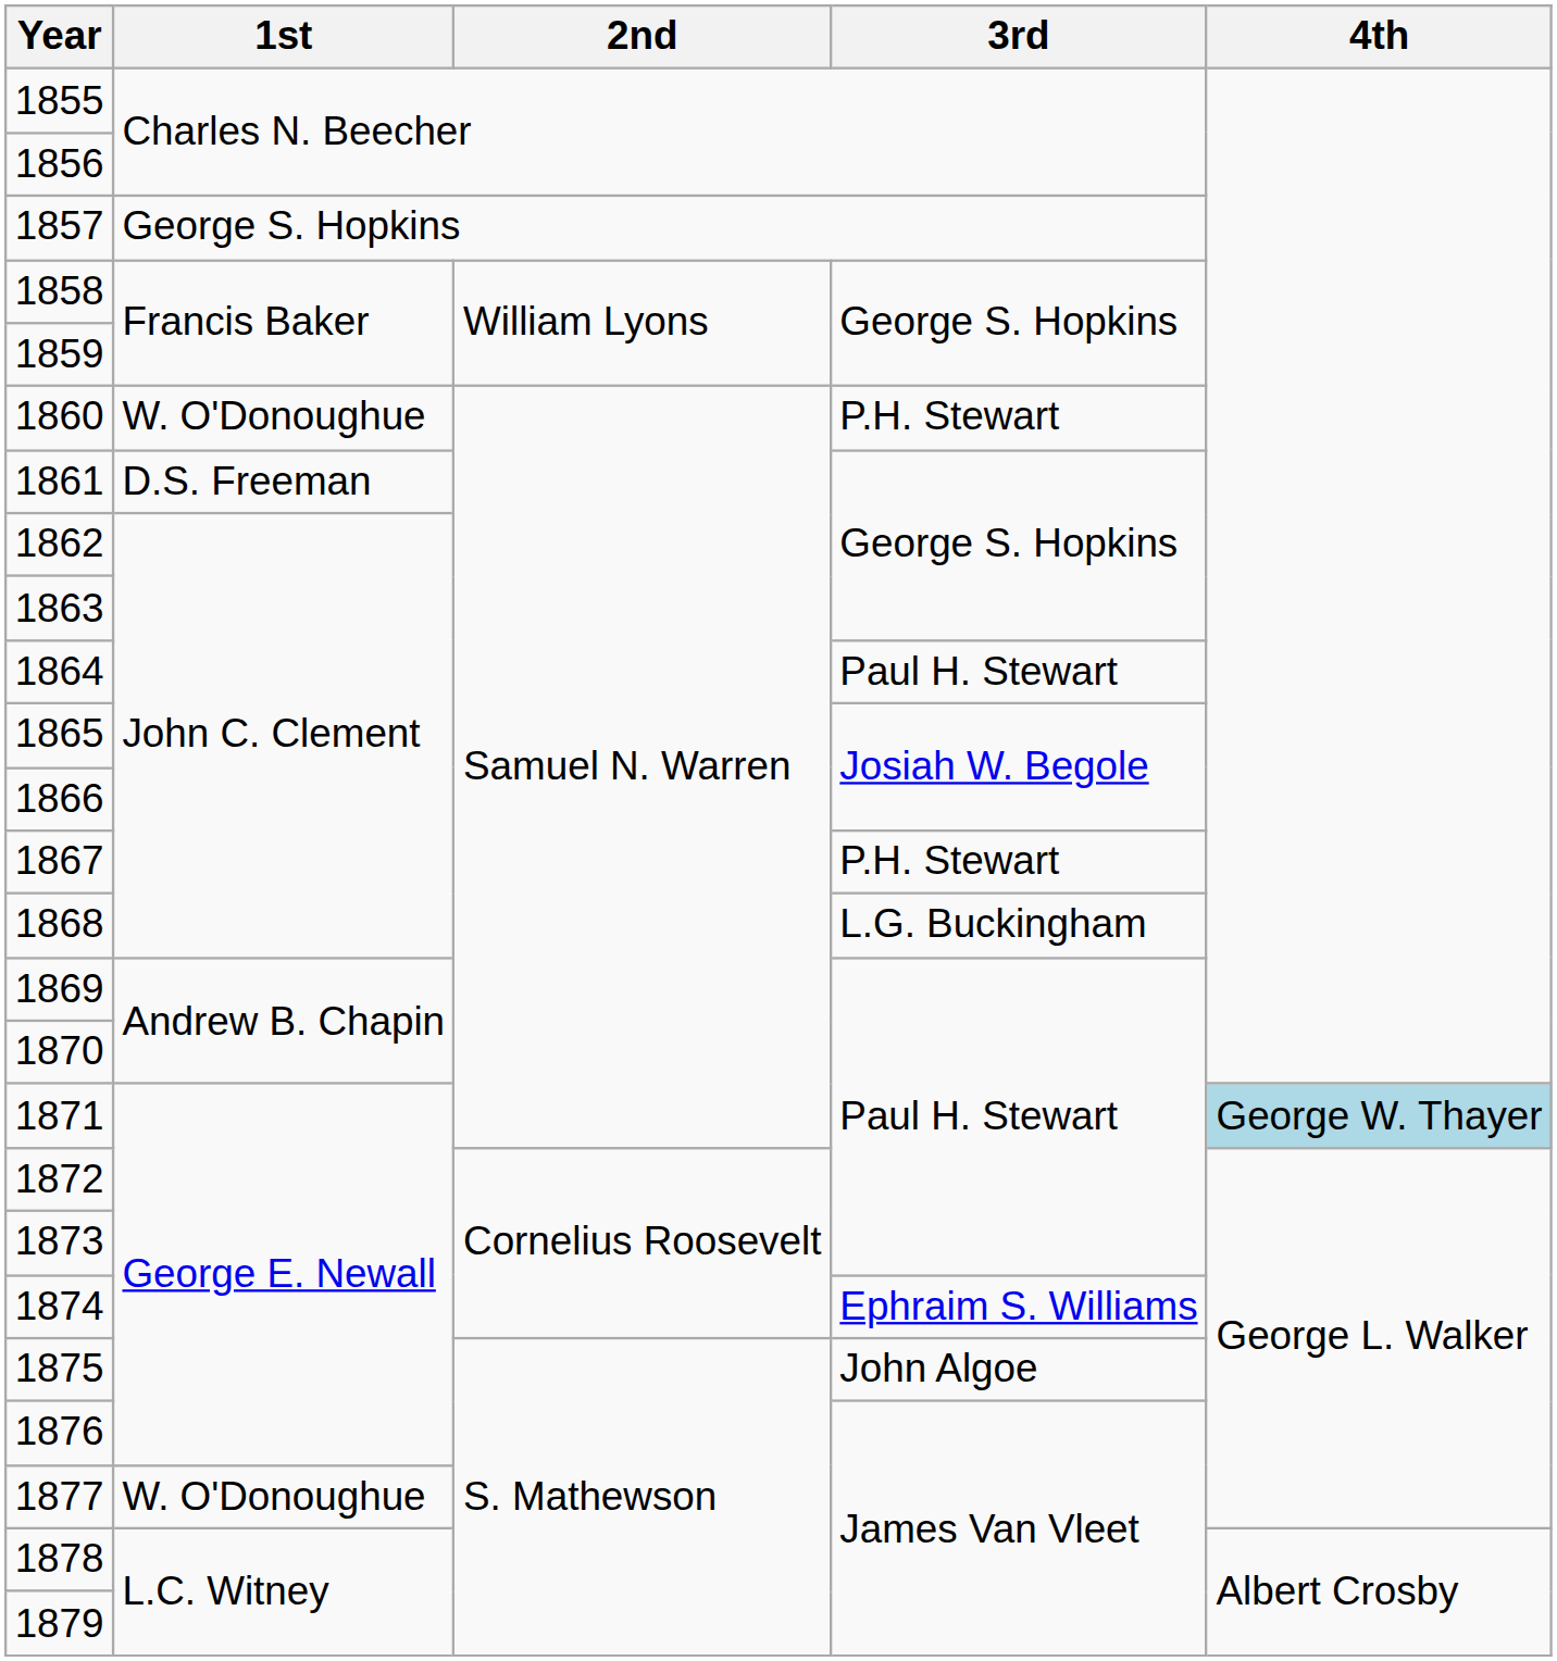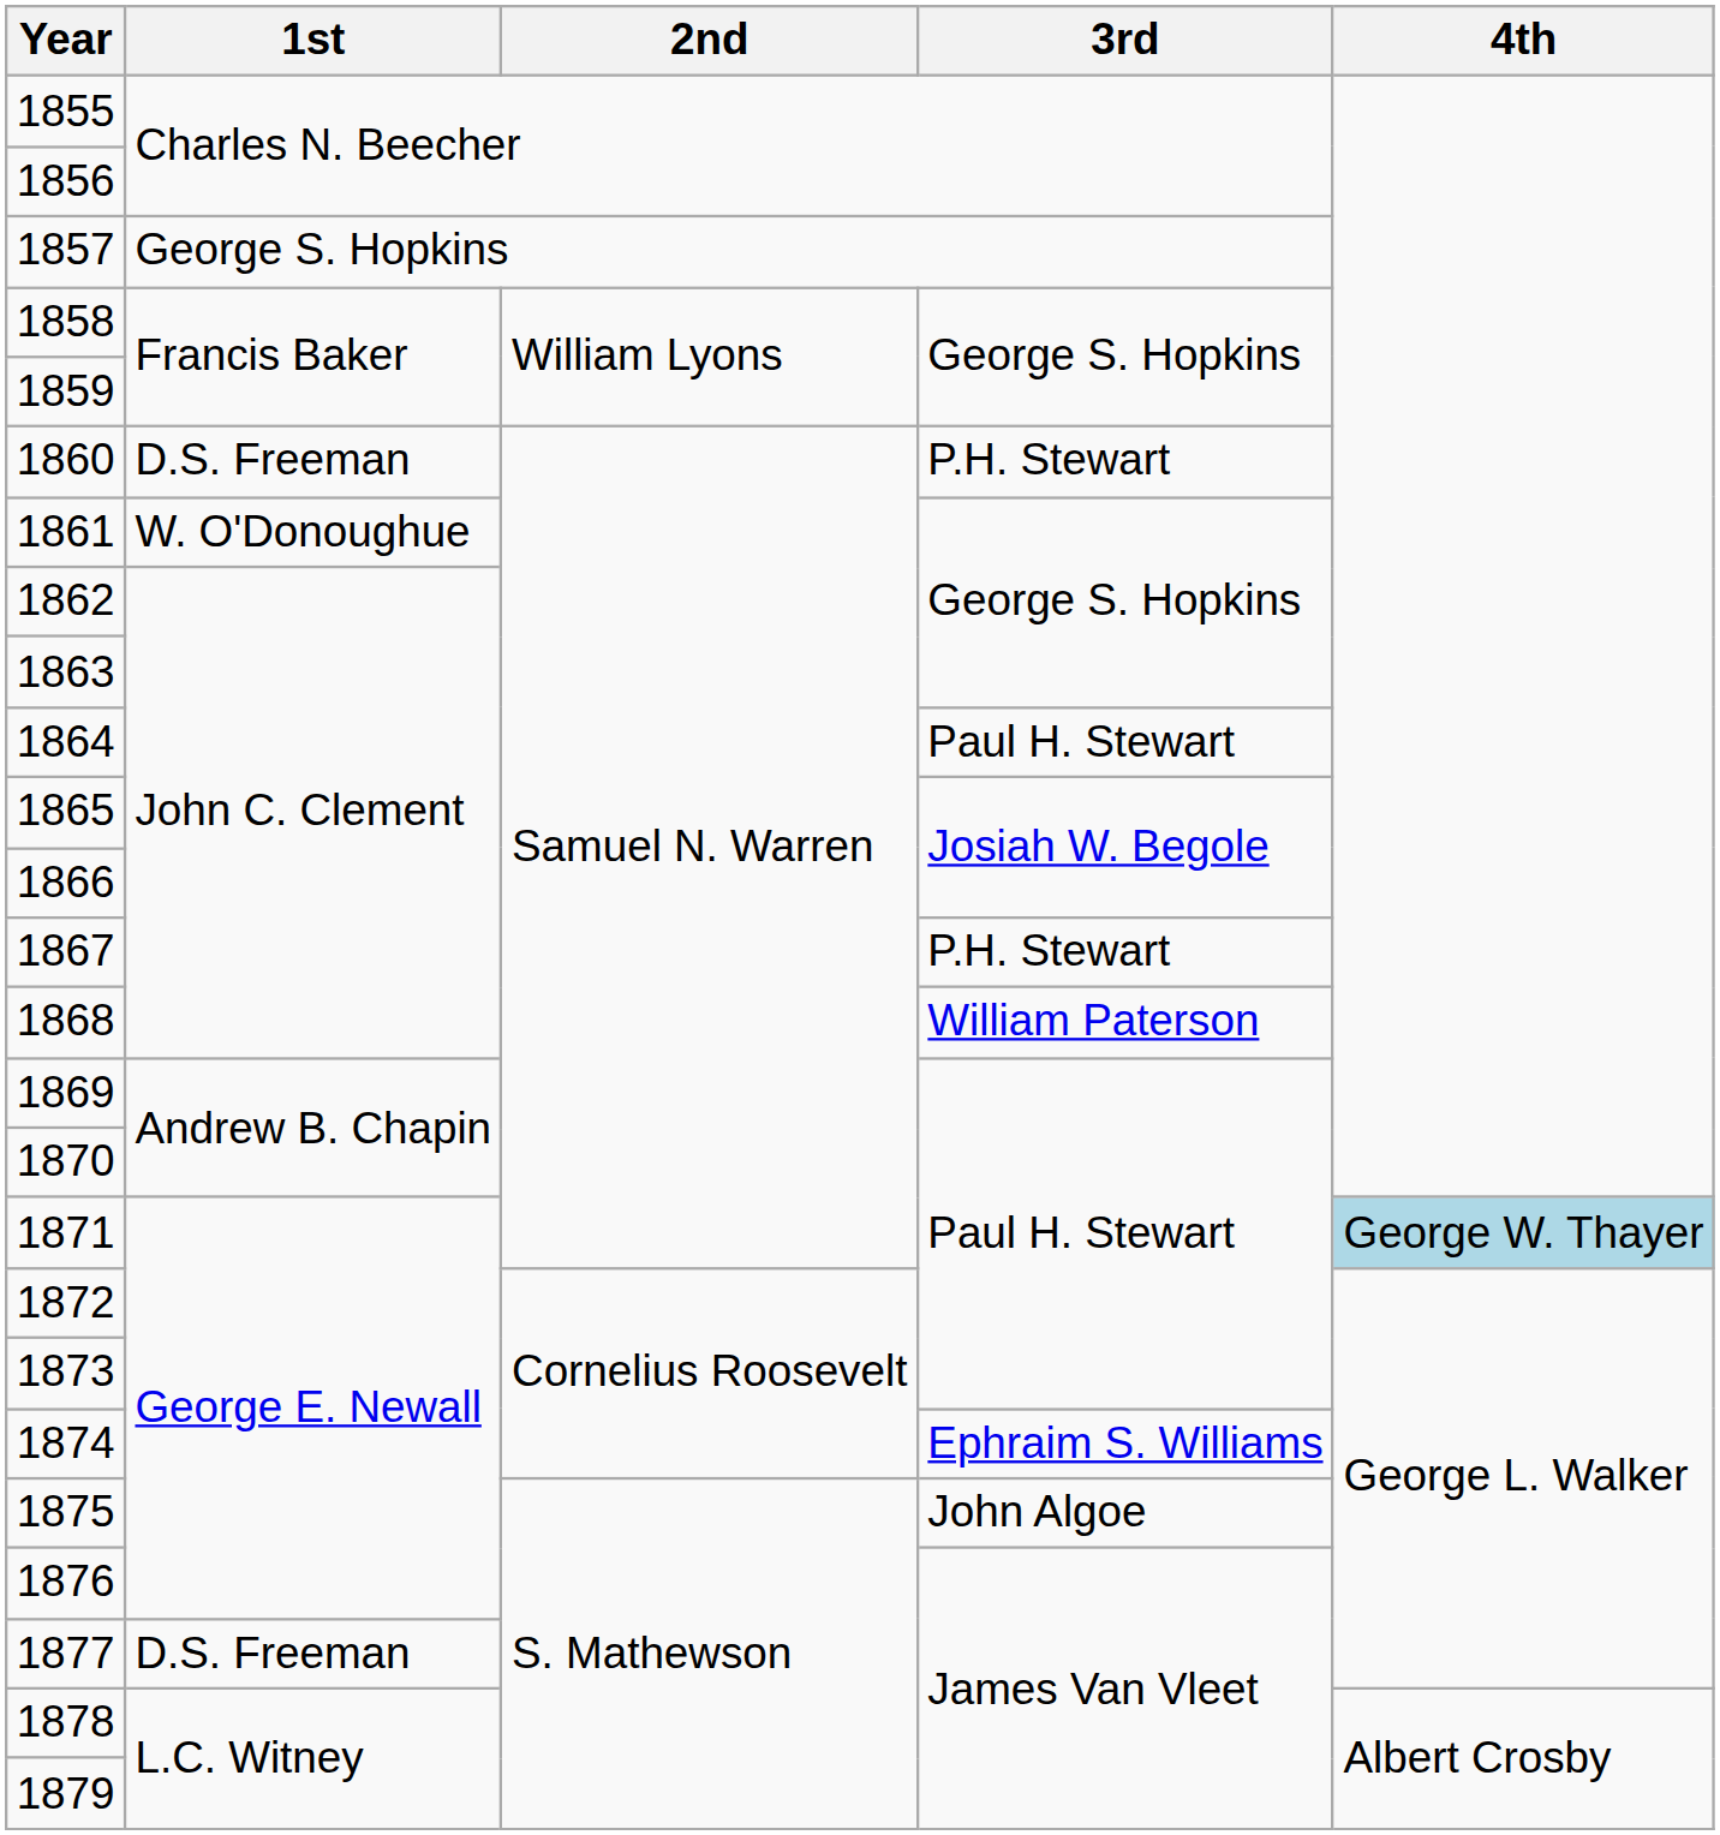1860 | 1st: W. O'Donoughue -> D.S. Freeman
1861 | 1st: D.S. Freeman -> W. O'Donoughue
1868 | 3rd: L.G. Buckingham -> William Paterson
1877 | 1st: W. O'Donoughue -> D.S. Freeman
